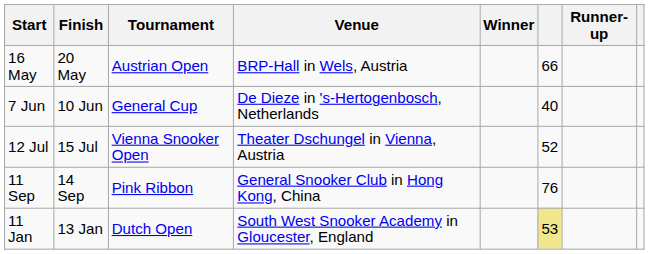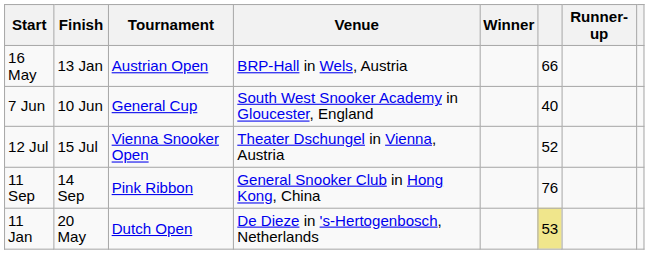16 May | Finish: 20 May -> 13 Jan
7 Jun | Venue: De Dieze in 's-Hertogenbosch, Netherlands -> South West Snooker Academy in Gloucester, England
11 Jan | Finish: 13 Jan -> 20 May
11 Jan | Venue: South West Snooker Academy in Gloucester, England -> De Dieze in 's-Hertogenbosch, Netherlands
